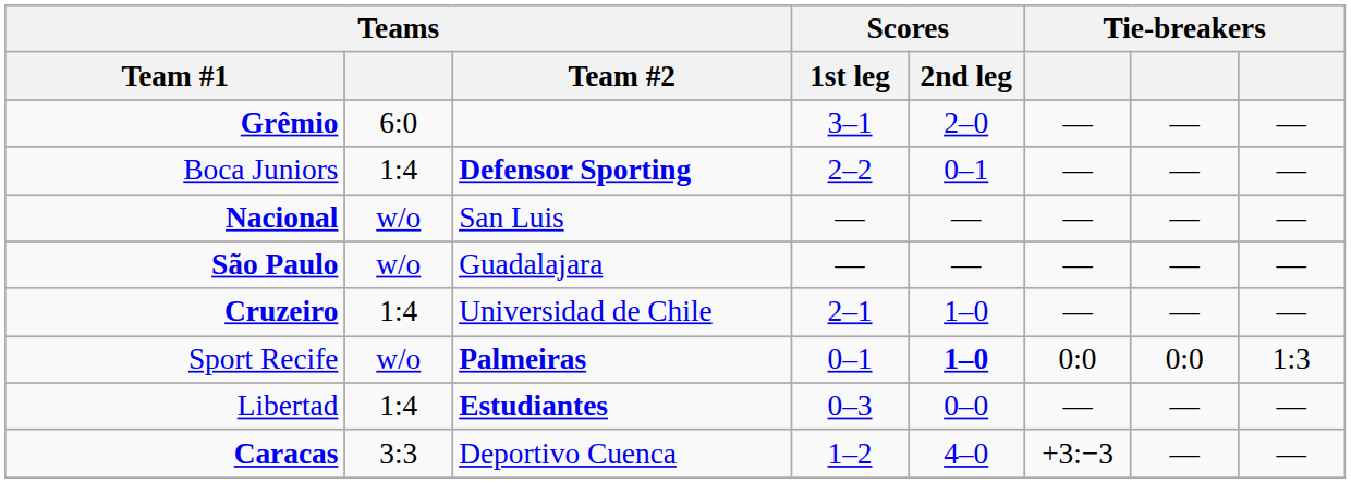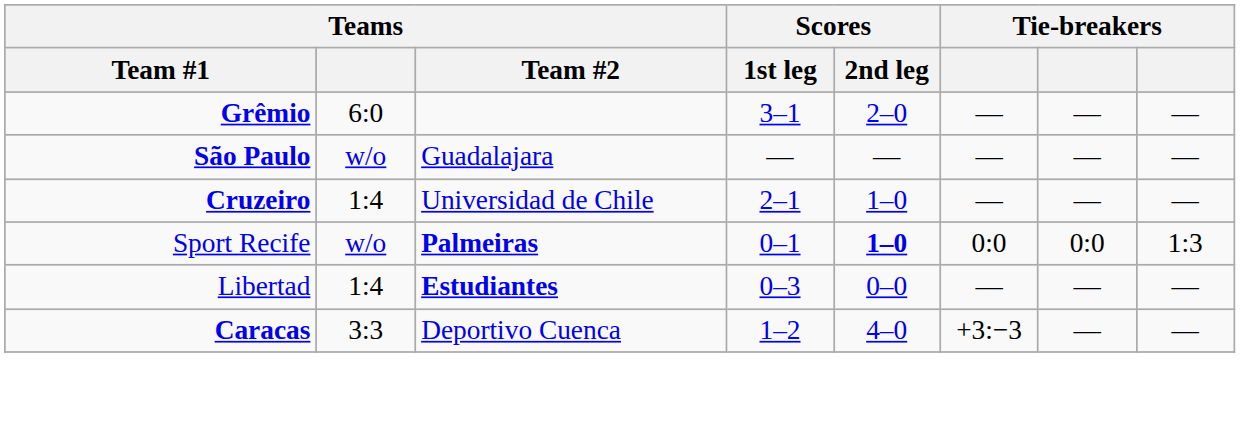- row: Boca Juniors | 1:4 | Defensor Sporting | 2–2 | 0–1 | — | — | —
- row: Nacional | w/o | San Luis | — | — | — | — | —
